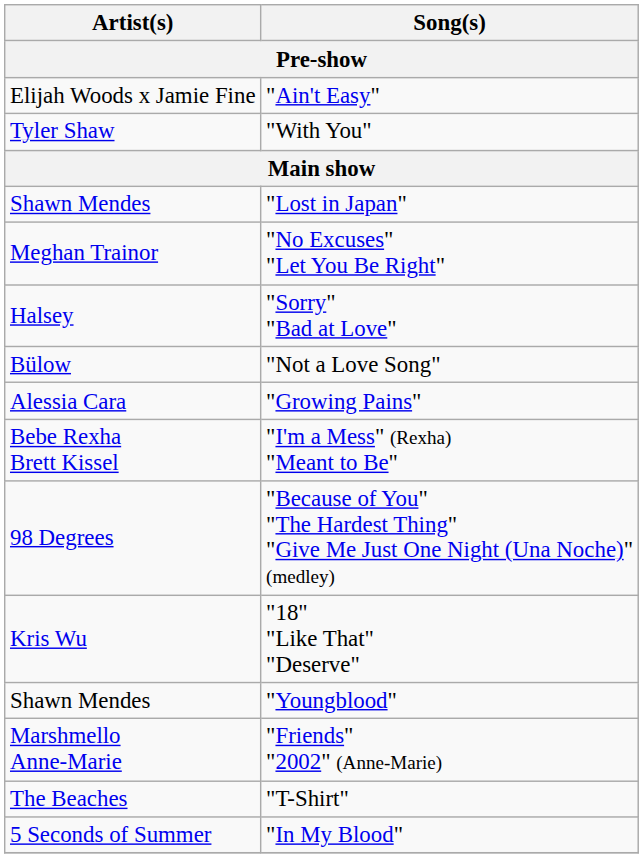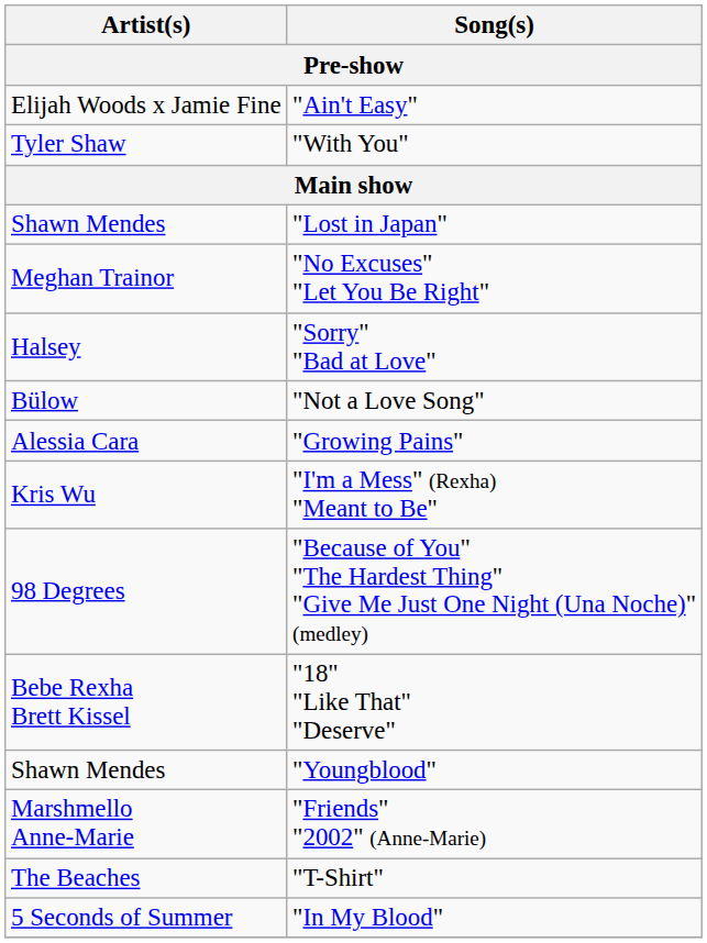"I'm a Mess" (Rexha) "Meant to Be" | Artist(s): Bebe Rexha Brett Kissel -> Kris Wu
"18" "Like That" "Deserve" | Artist(s): Kris Wu -> Bebe Rexha Brett Kissel
